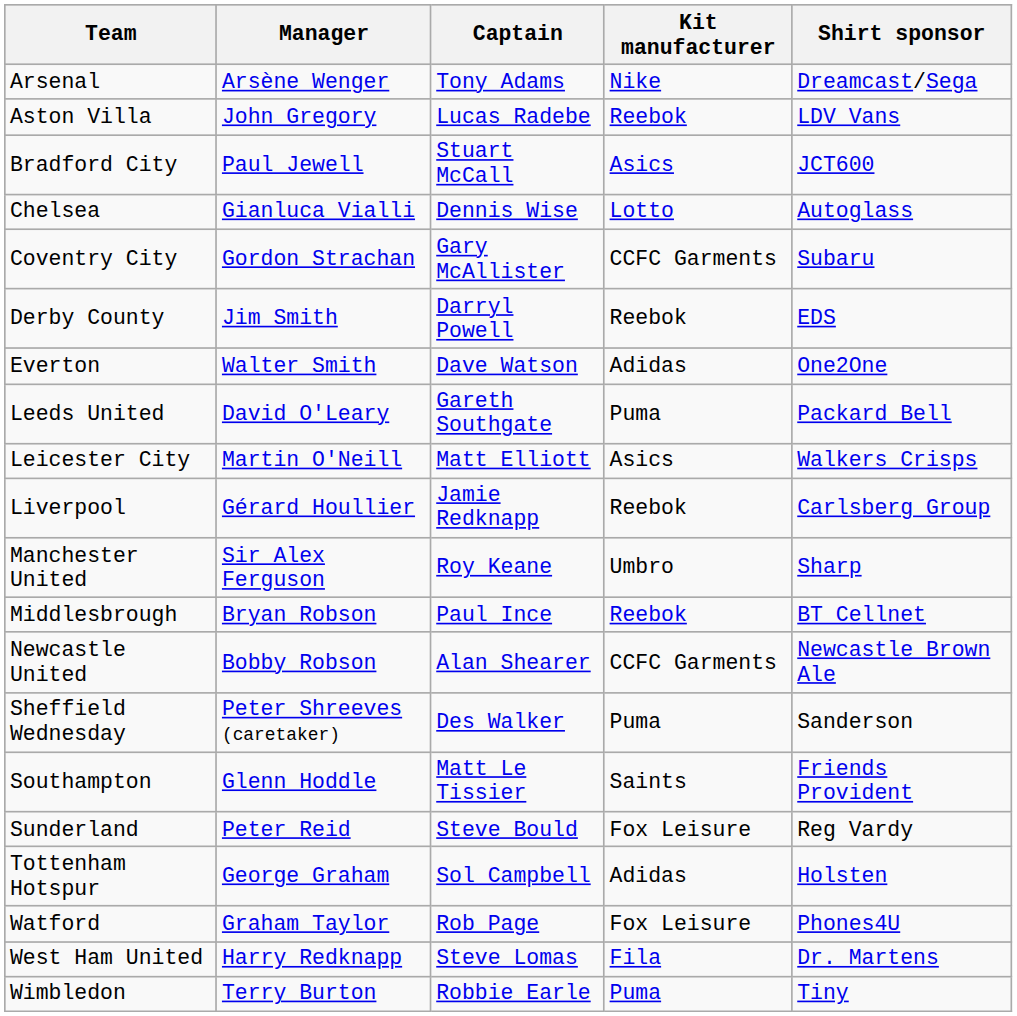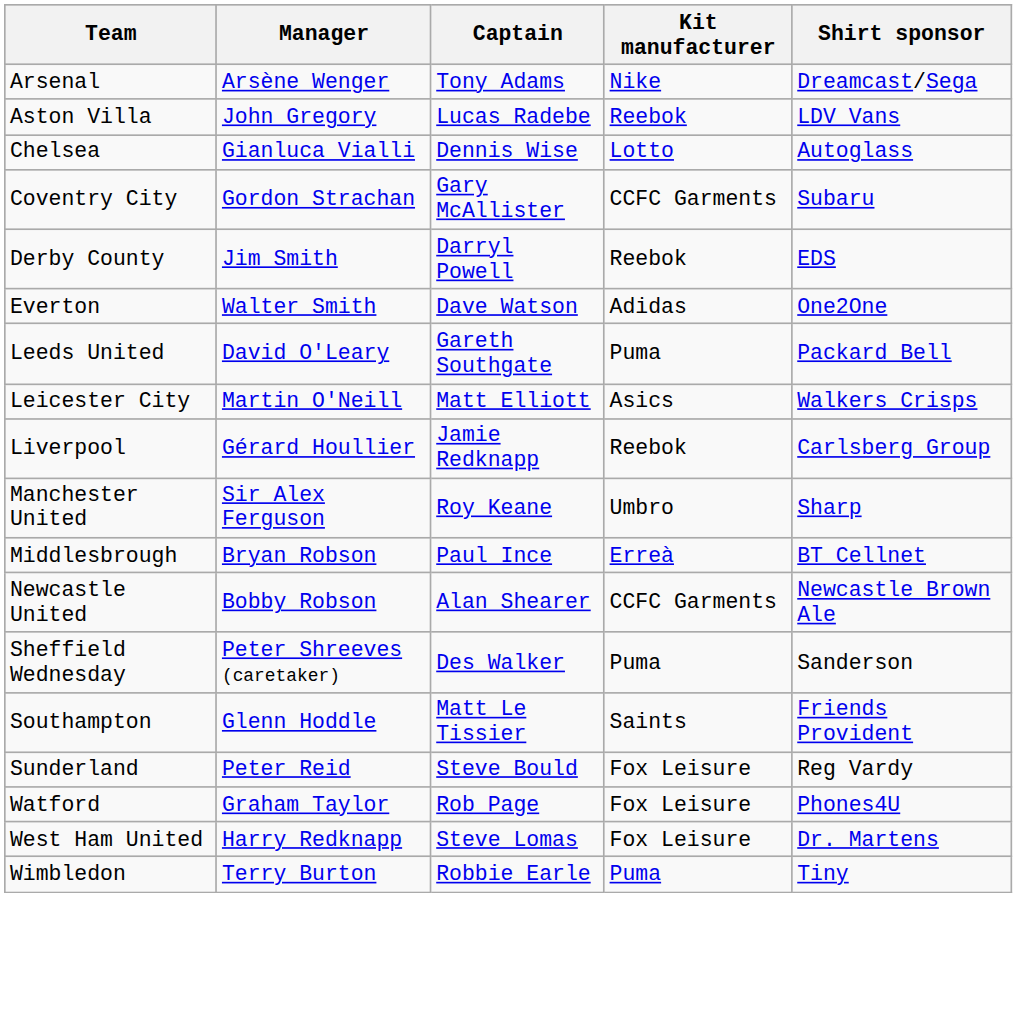- row: Bradford City | Paul Jewell | Stuart McCall | Asics | JCT600
Middlesbrough | Kit manufacturer: Reebok -> Erreà
- row: Tottenham Hotspur | George Graham | Sol Campbell | Adidas | Holsten
West Ham United | Kit manufacturer: Fila -> Fox Leisure
